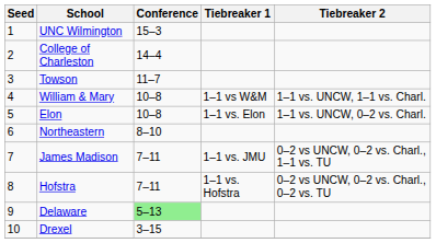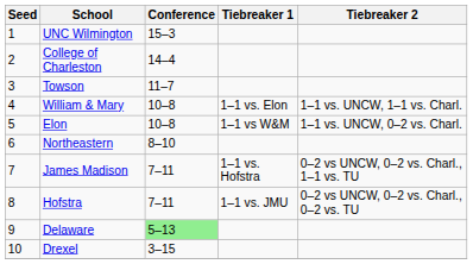William & Mary | Tiebreaker 1: 1–1 vs W&M -> 1–1 vs. Elon
Elon | Tiebreaker 1: 1–1 vs. Elon -> 1–1 vs W&M
James Madison | Tiebreaker 1: 1–1 vs. JMU -> 1–1 vs. Hofstra
Hofstra | Tiebreaker 1: 1–1 vs. Hofstra -> 1–1 vs. JMU
